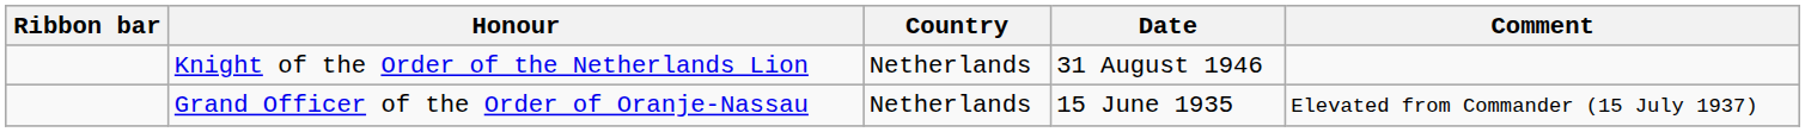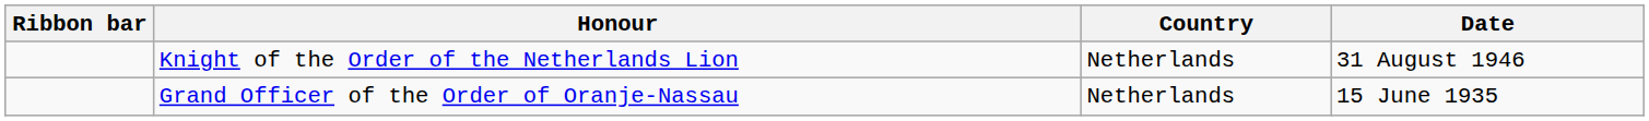- column: Comment | Elevated from Commander (15 July 1937)
